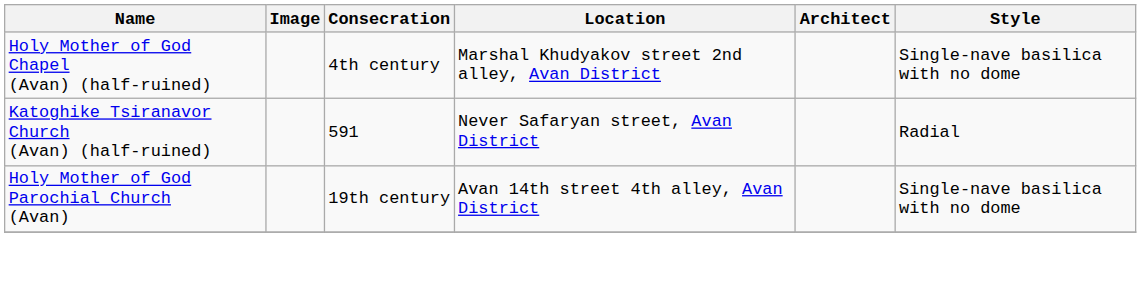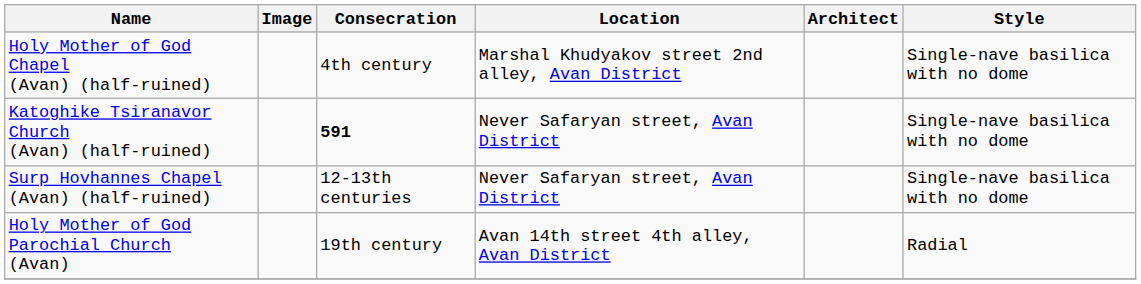Katoghike Tsiranavor Church (Avan) (half-ruined) | Consecration: normal -> bold
Katoghike Tsiranavor Church (Avan) (half-ruined) | Style: Radial -> Single-nave basilica with no dome
+ row: Surp Hovhannes Chapel (Avan) (half-ruined) | 12-13th centuries | Never Safaryan street, Avan District | Single-nave basilica with no dome
Holy Mother of God Parochial Church (Avan) | Style: Single-nave basilica with no dome -> Radial
